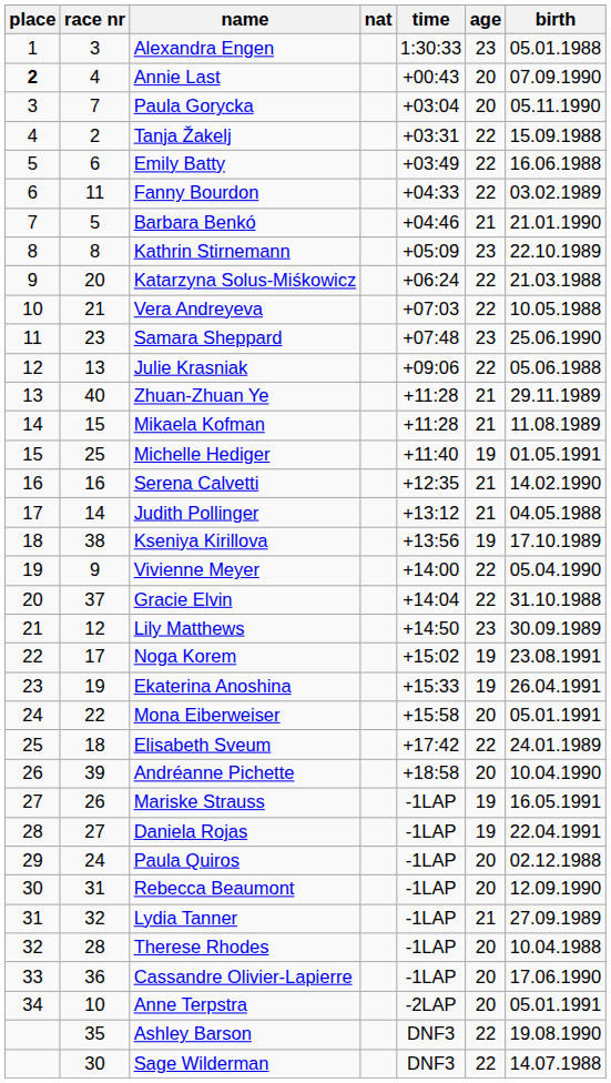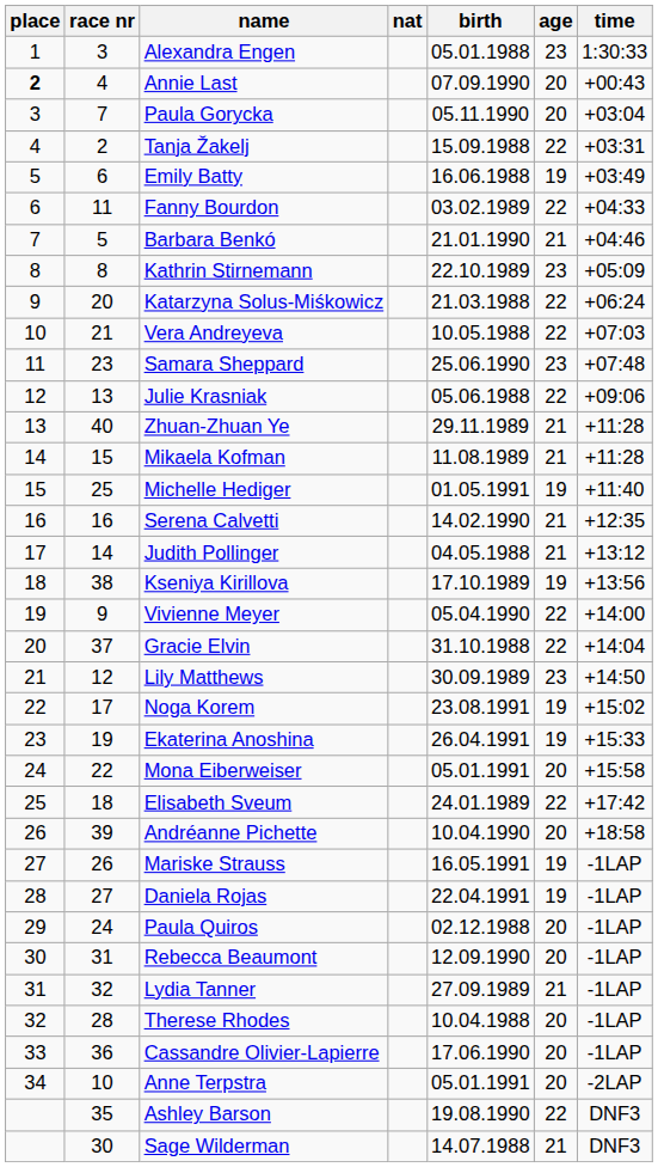columns swapped: birth <-> time
Emily Batty | age: 22 -> 19
Sage Wilderman | age: 22 -> 21
